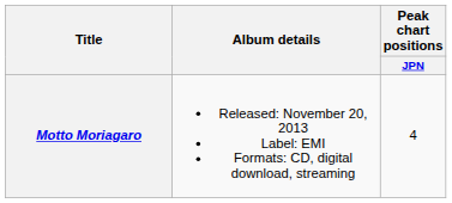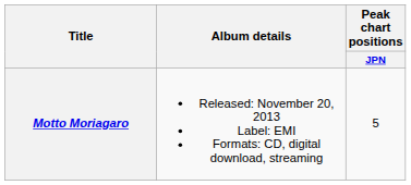Motto Moriagaro | Peak chart positions / JPN: 4 -> 5
